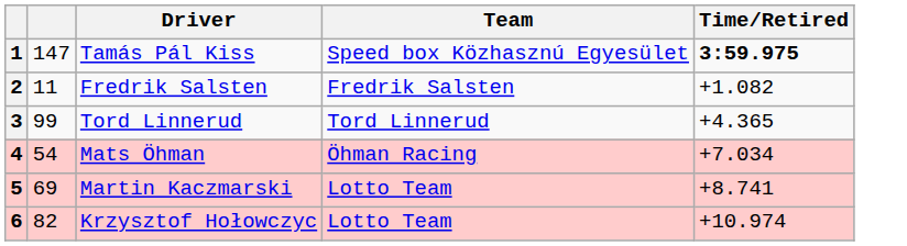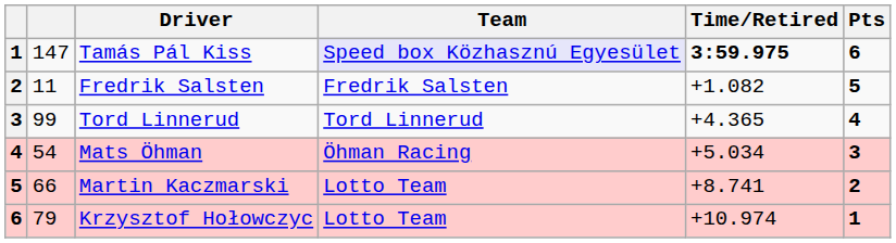+ column: Pts | 6 | 5 | 4 | 3 | 2 | 1
Tamás Pál Kiss | Team: no background -> lavender background
Mats Öhman | Time/Retired: +7.034 -> +5.034
Martin Kaczmarski | column 2: 69 -> 66
Krzysztof Hołowczyc | column 2: 82 -> 79
